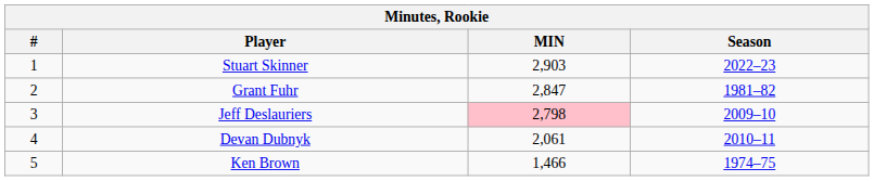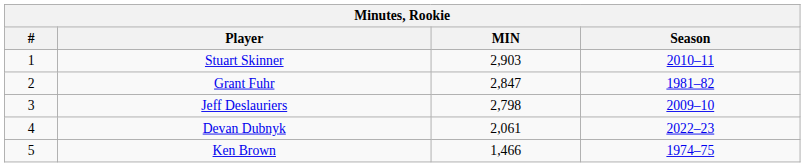Stuart Skinner | Season: 2022–23 -> 2010–11
Jeff Deslauriers | MIN: pink background -> no background
Devan Dubnyk | Season: 2010–11 -> 2022–23
